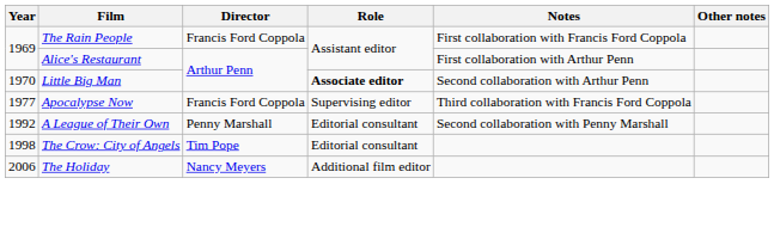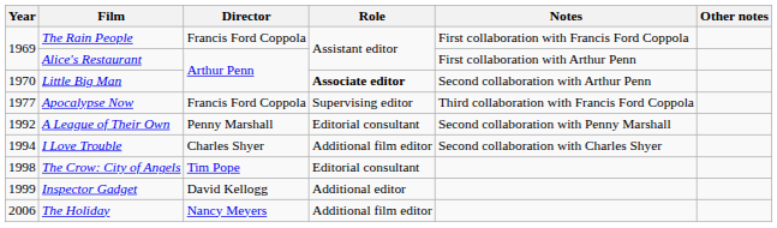+ row: 1994 | I Love Trouble | Charles Shyer | Additional film editor | Second collaboration with Charles Shyer
+ row: 1999 | Inspector Gadget | David Kellogg | Additional editor
